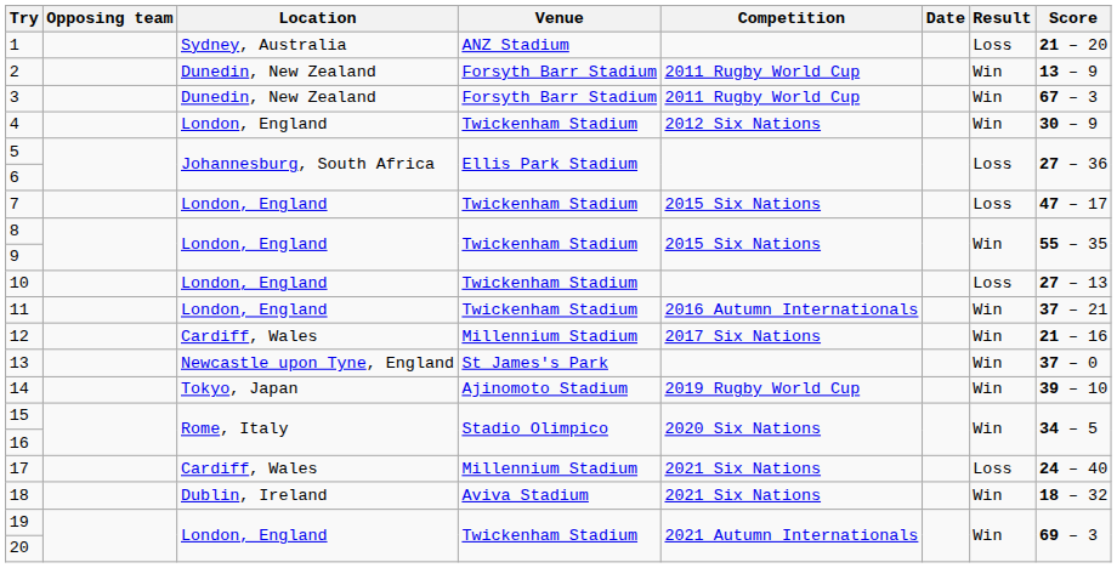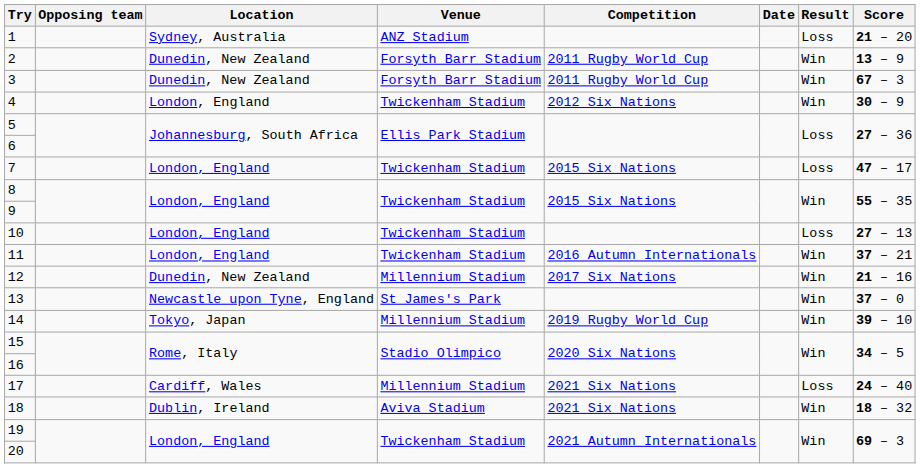12 | Location: Cardiff, Wales -> Dunedin, New Zealand
14 | Venue: Ajinomoto Stadium -> Millennium Stadium
